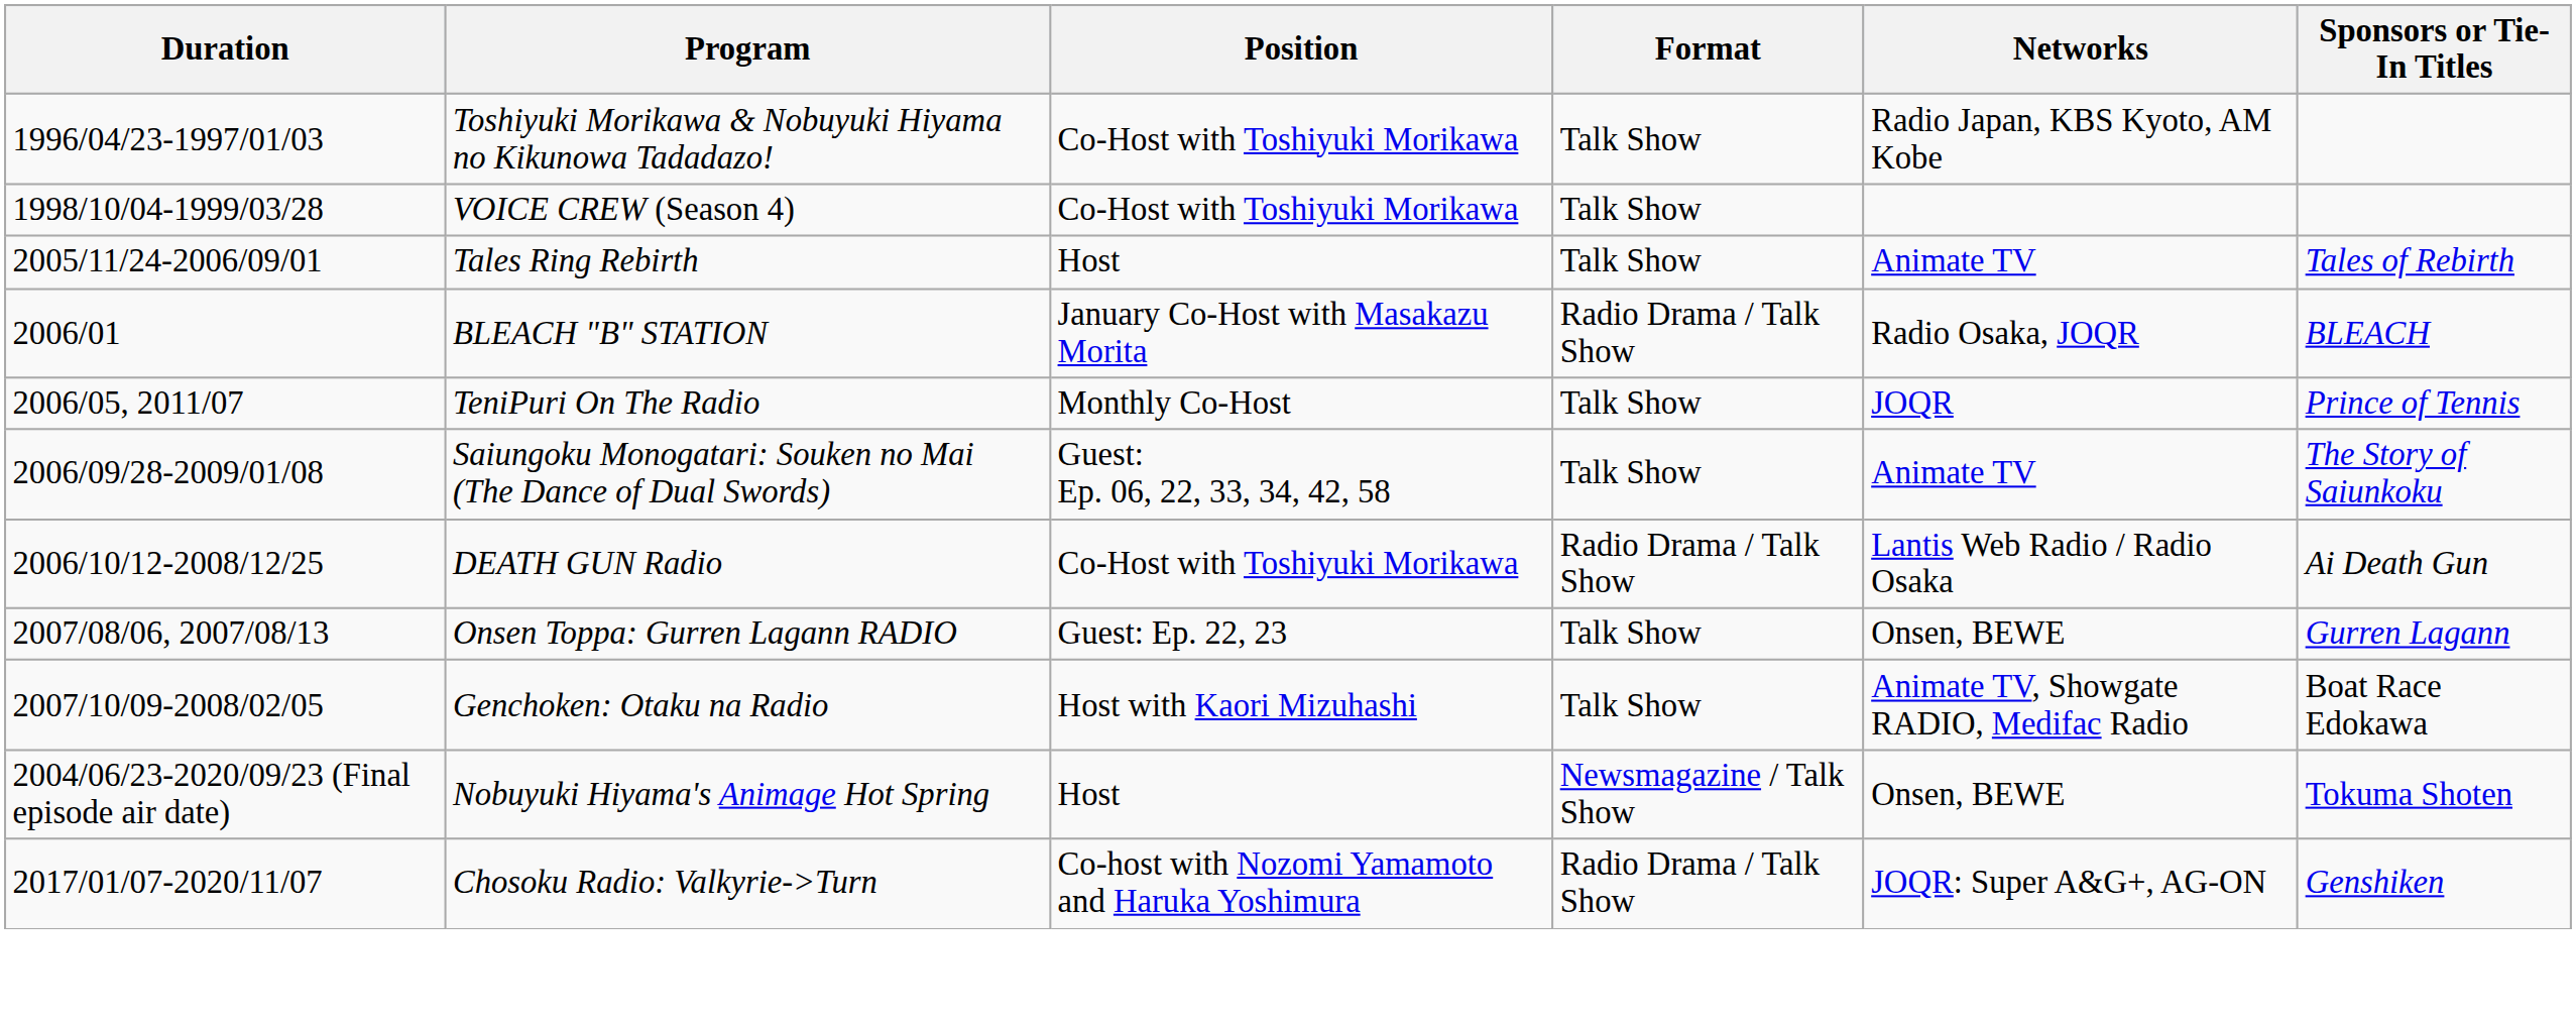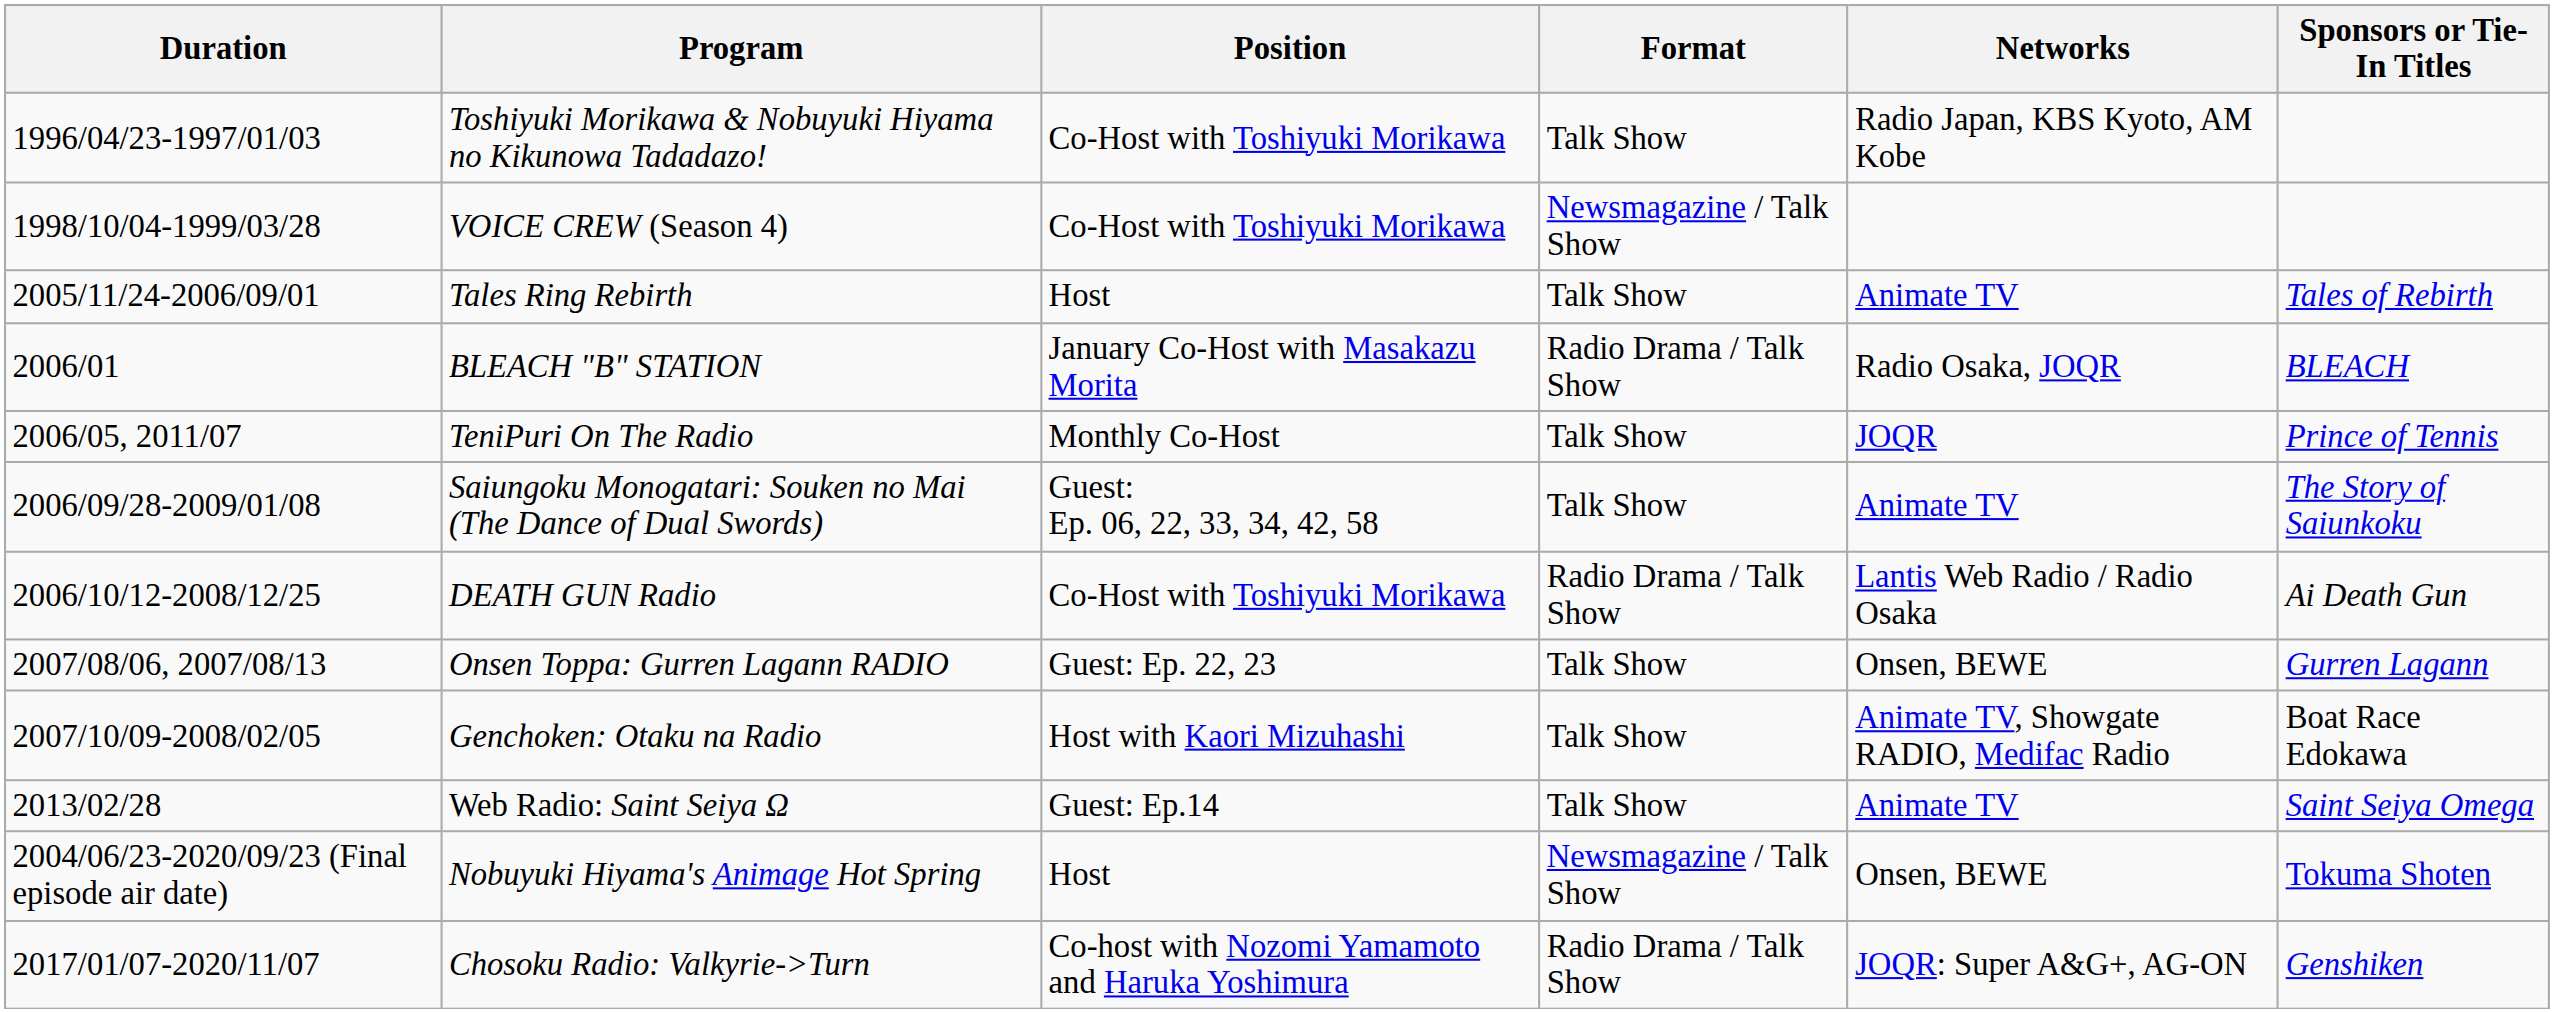VOICE CREW (Season 4) | Format: Talk Show -> Newsmagazine / Talk Show
+ row: 2013/02/28 | Web Radio: Saint Seiya Ω | Guest: Ep.14 | Talk Show | Animate TV | Saint Seiya Omega
